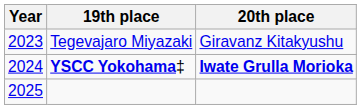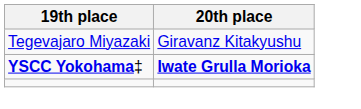- column: Year | 2023 | 2024 | 2025
